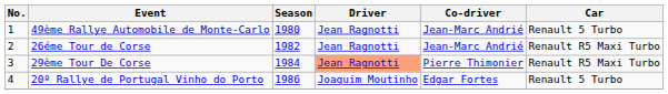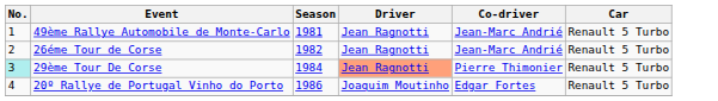49ème Rallye Automobile de Monte-Carlo | Season: 1980 -> 1981
26éme Tour de Corse | Car: Renault R5 Maxi Turbo -> Renault 5 Turbo
29ème Tour De Corse | No.: no background -> paleturquoise background
29ème Tour De Corse | Car: Renault R5 Maxi Turbo -> Renault 5 Turbo
